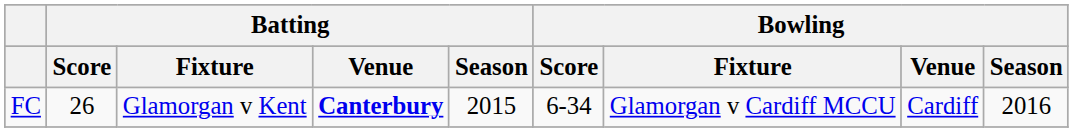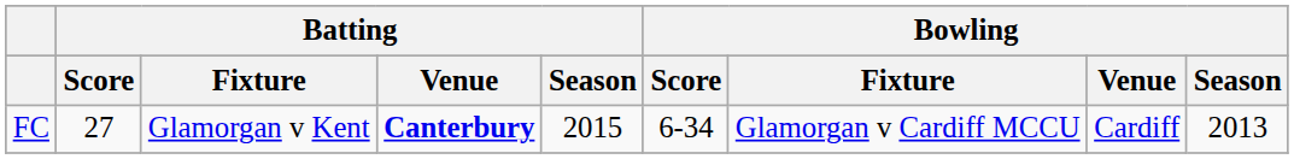FC | Batting / Score: 26 -> 27
FC | Bowling / Season: 2016 -> 2013
